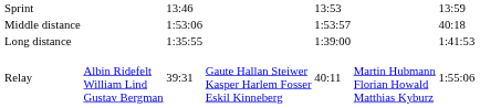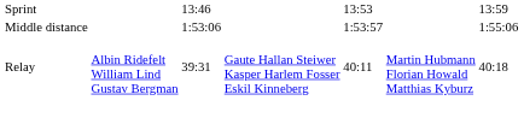Middle distance | column 7: 40:18 -> 1:55:06
- row: Long distance | 1:35:55 | 1:39:00 | 1:41:53
Relay | column 7: 1:55:06 -> 40:18
